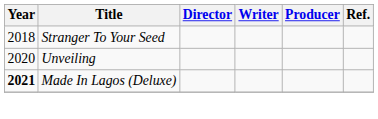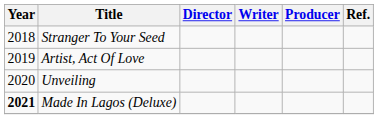+ row: 2019 | Artist, Act Of Love
